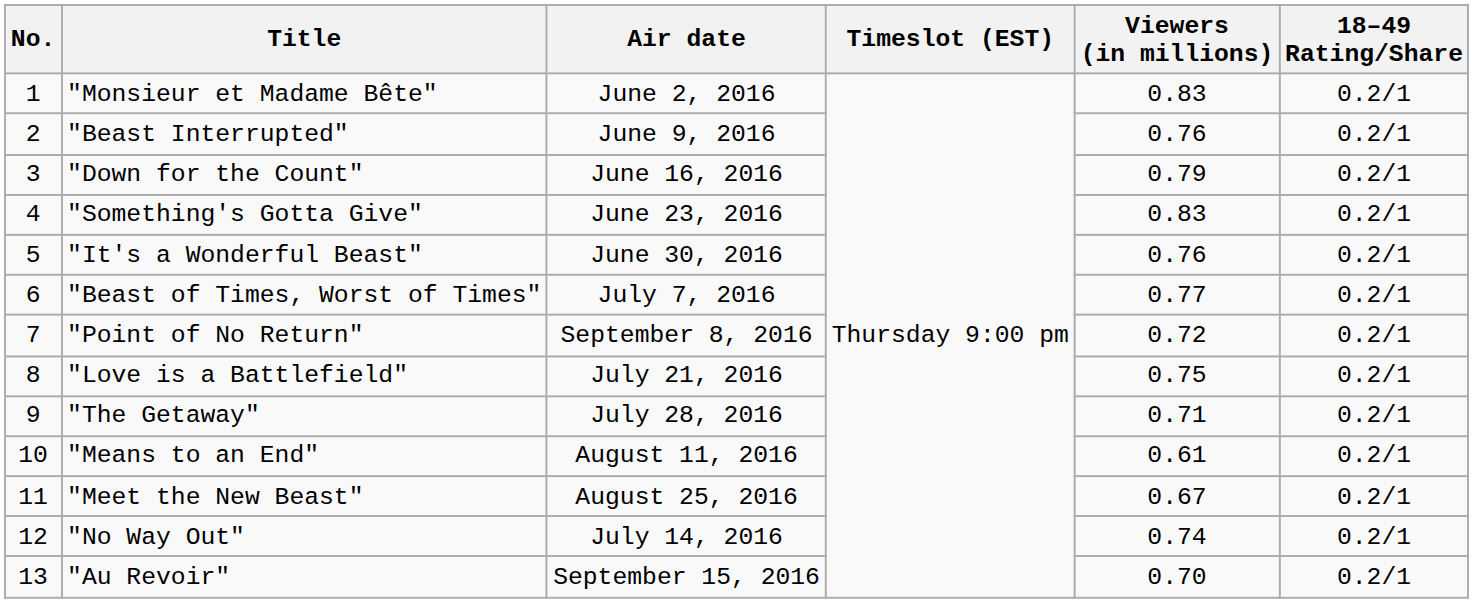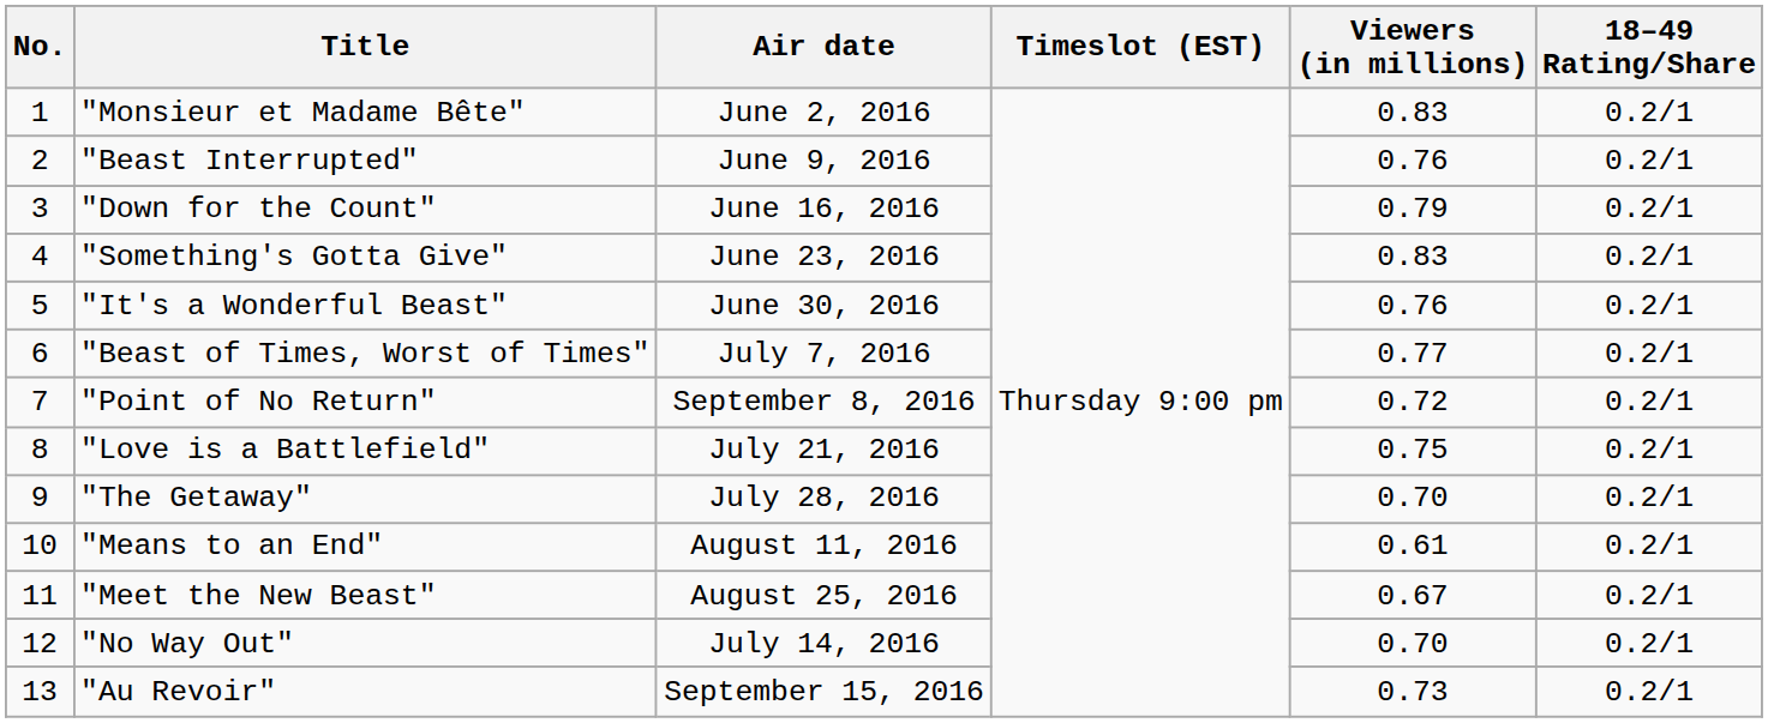"The Getaway" | Viewers (in millions): 0.71 -> 0.70
"No Way Out" | Viewers (in millions): 0.74 -> 0.70
"Au Revoir" | Viewers (in millions): 0.70 -> 0.73
